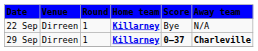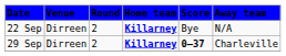22 Sep | Round: 1 -> 2
29 Sep | Round: 1 -> 2
29 Sep | Away team: bold -> normal
